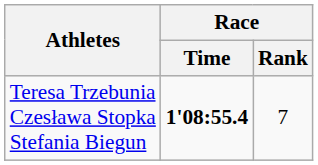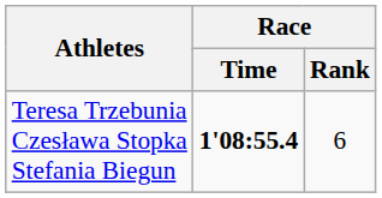Teresa Trzebunia Czesława Stopka Stefania Biegun | Race / Rank: 7 -> 6
